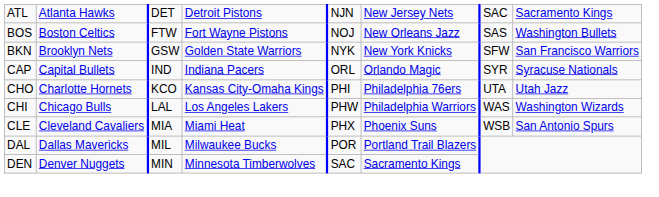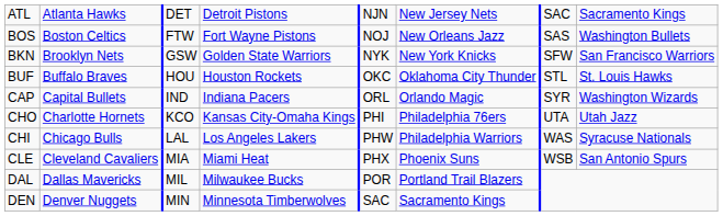+ row: BUF | Buffalo Braves | HOU | Houston Rockets | OKC | Oklahoma City Thunder | STL | St. Louis Hawks
CAP | column 8: Syracuse Nationals -> Washington Wizards
CHI | column 8: Washington Wizards -> Syracuse Nationals
